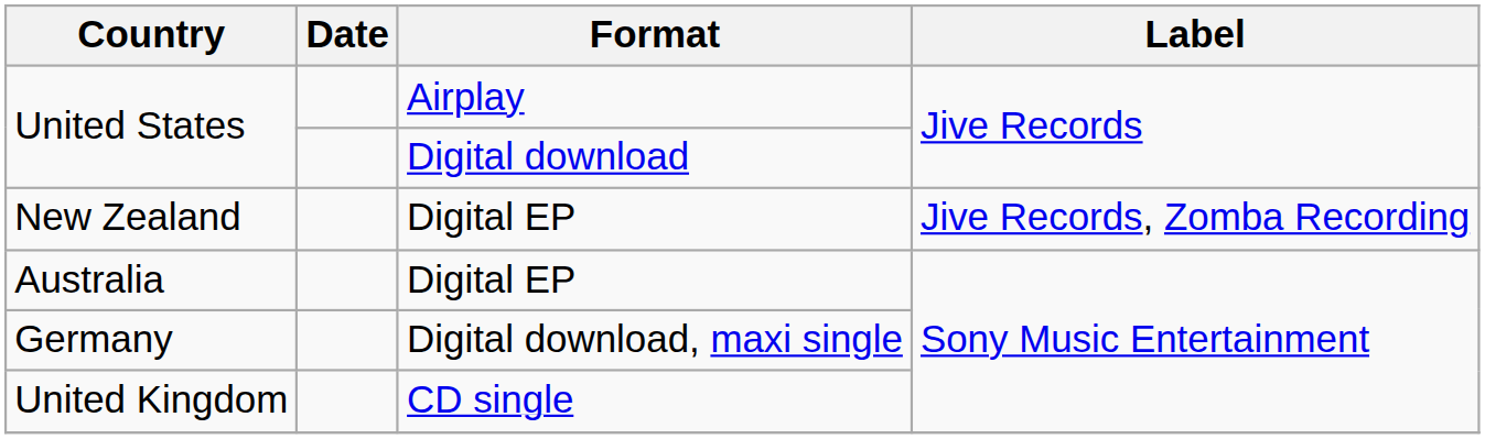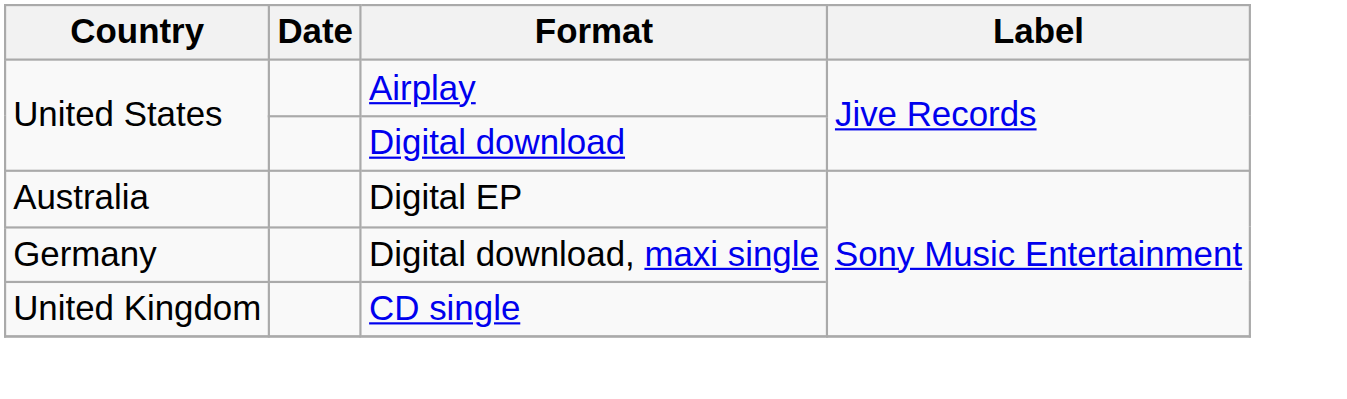- row: New Zealand | Digital EP | Jive Records, Zomba Recording
